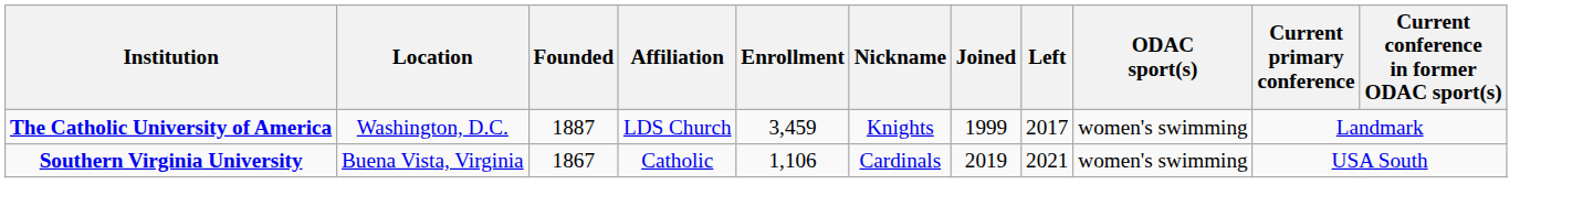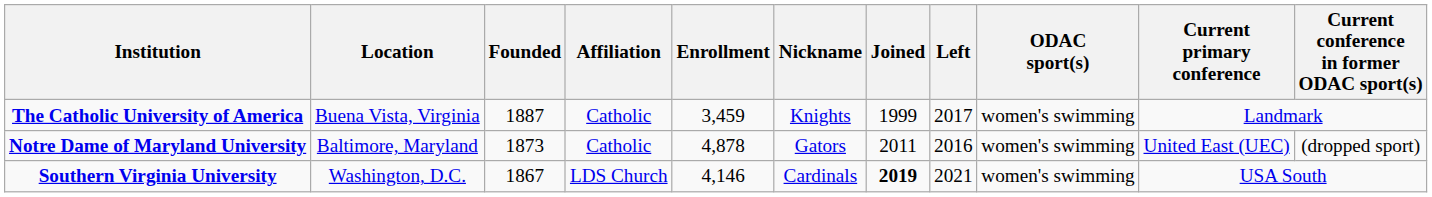The Catholic University of America | Location: Washington, D.C. -> Buena Vista, Virginia
The Catholic University of America | Affiliation: LDS Church -> Catholic
+ row: Notre Dame of Maryland University | Baltimore, Maryland | 1873 | Catholic | 4,878 | Gators | 2011 | 2016 | women's swimming | United East (UEC) | (dropped sport)
Southern Virginia University | Location: Buena Vista, Virginia -> Washington, D.C.
Southern Virginia University | Affiliation: Catholic -> LDS Church
Southern Virginia University | Enrollment: 1,106 -> 4,146
Southern Virginia University | Joined: normal -> bold
